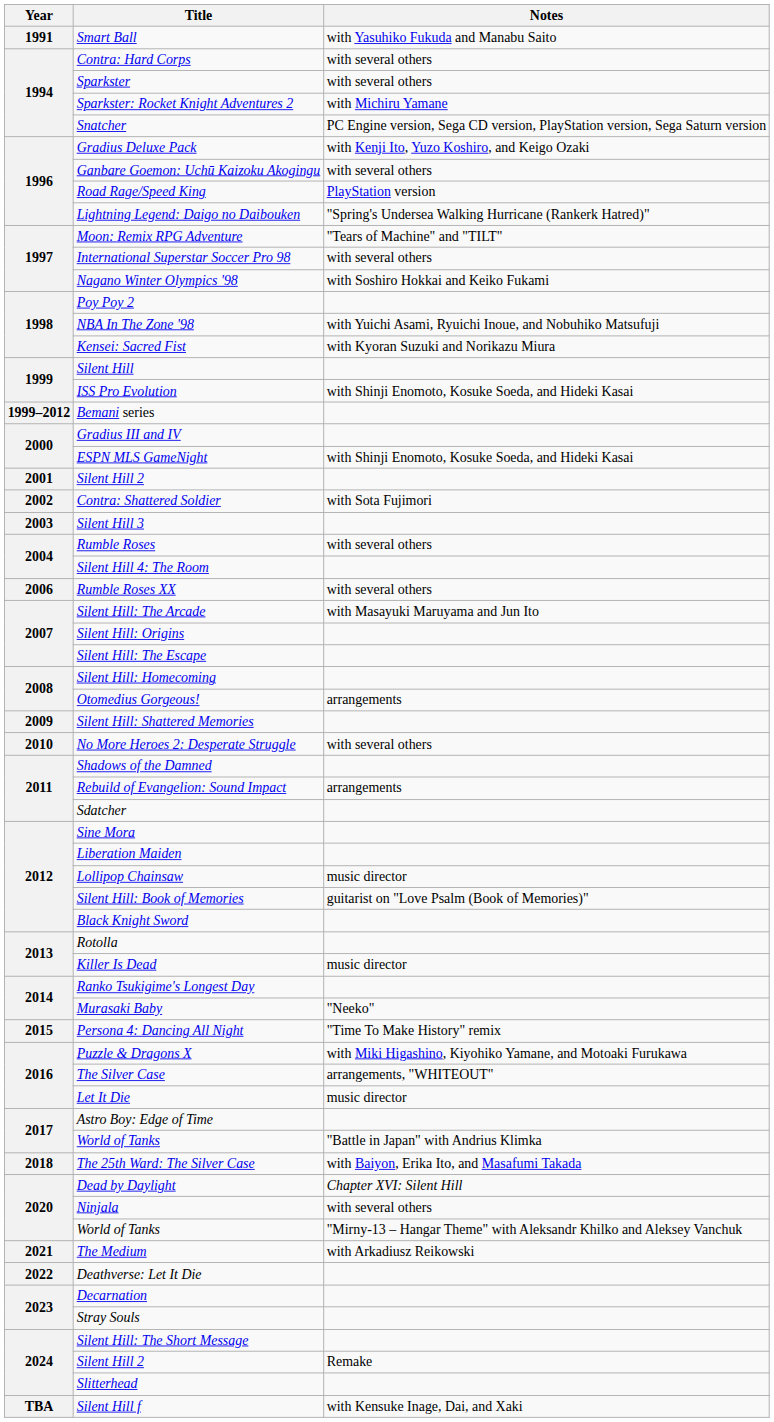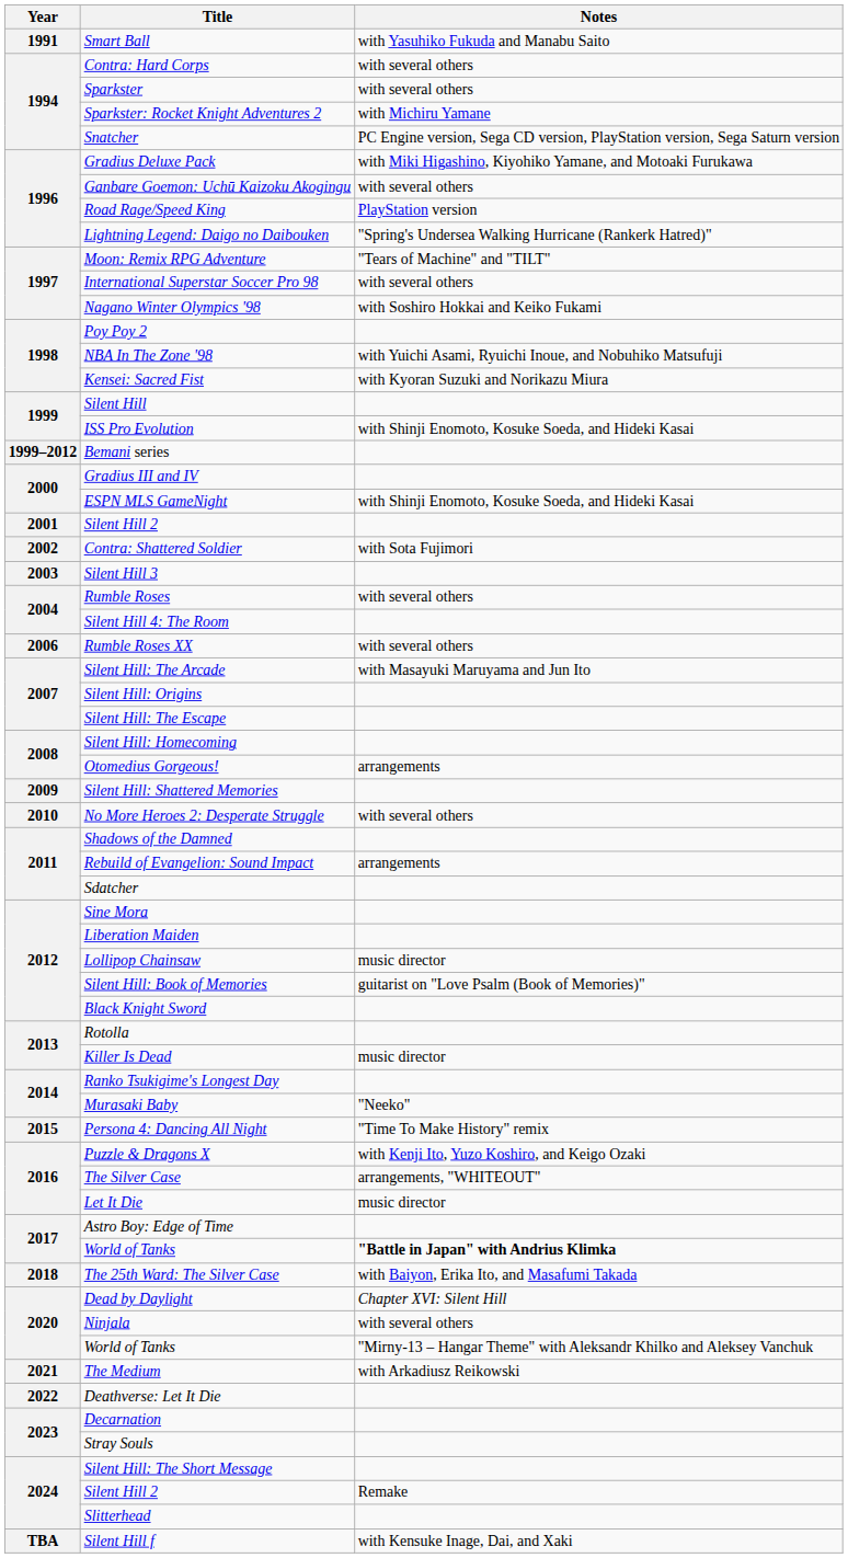Gradius Deluxe Pack | Notes: with Kenji Ito, Yuzo Koshiro, and Keigo Ozaki -> with Miki Higashino, Kiyohiko Yamane, and Motoaki Furukawa
Puzzle & Dragons X | Notes: with Miki Higashino, Kiyohiko Yamane, and Motoaki Furukawa -> with Kenji Ito, Yuzo Koshiro, and Keigo Ozaki
2017 / World of Tanks | Notes: normal -> bold
